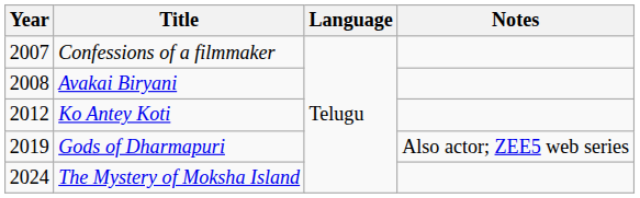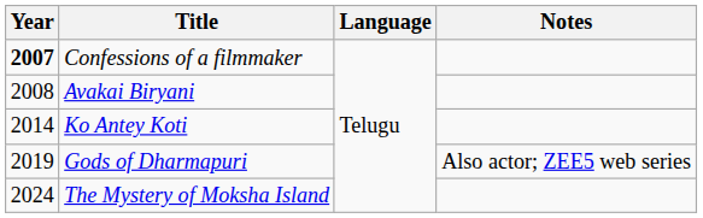Confessions of a filmmaker | Year: normal -> bold
Ko Antey Koti | Year: 2012 -> 2014
